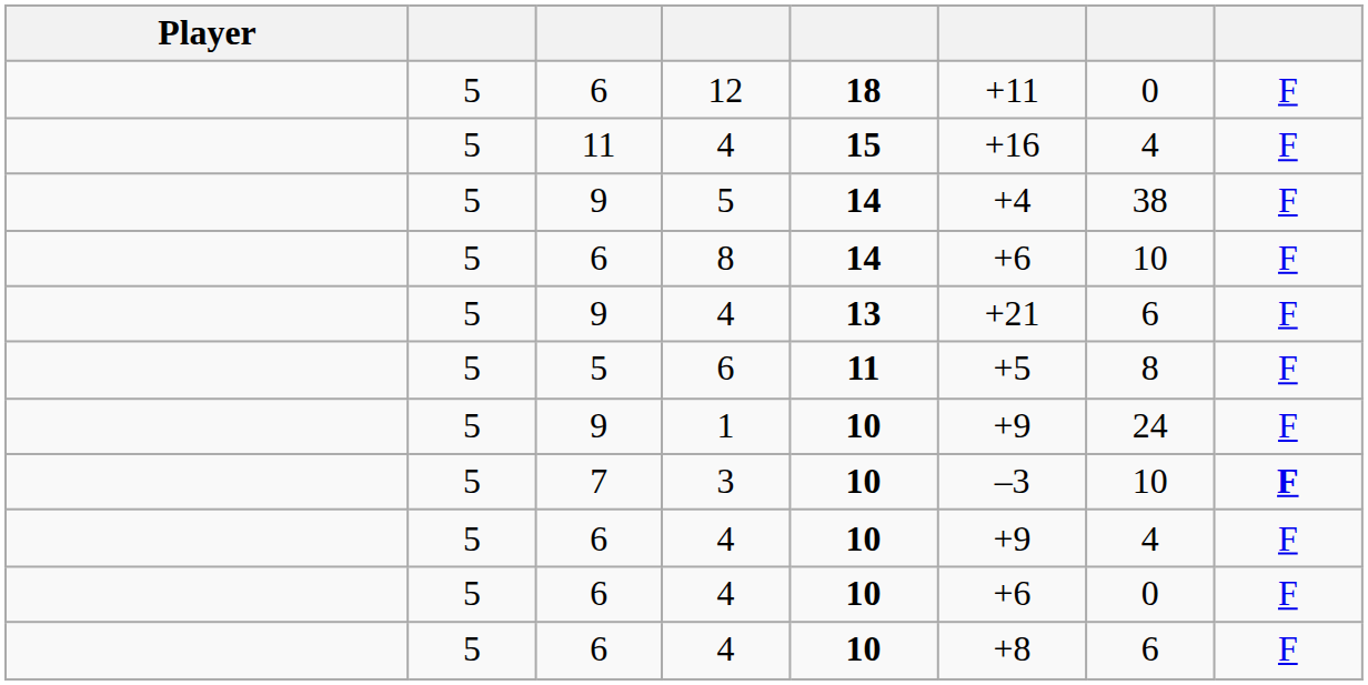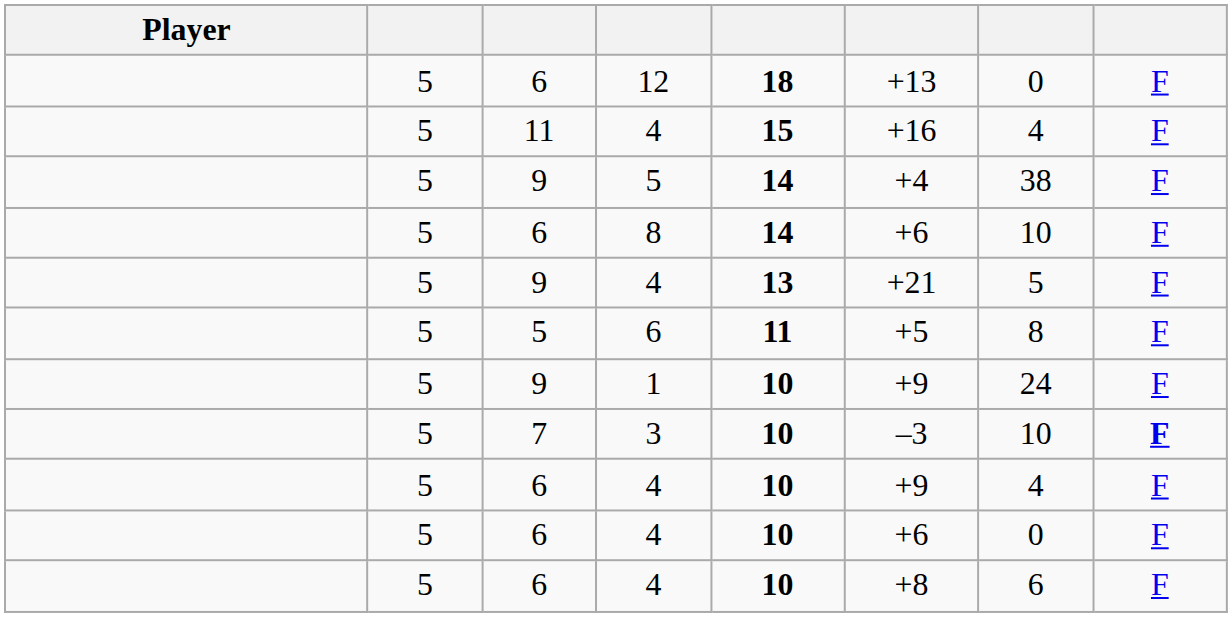12 | column 6: +11 -> +13
9 / 4 | column 7: 6 -> 5
